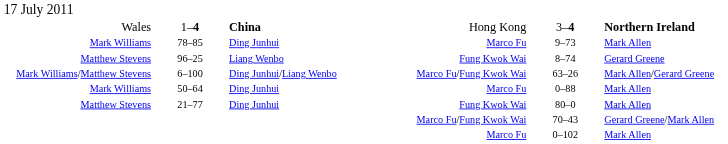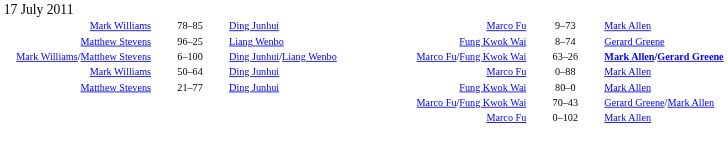- row: Wales | 1–4 | China | Hong Kong | 3–4 | Northern Ireland
6–100 | column 6: normal -> bold
